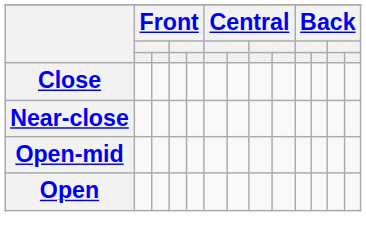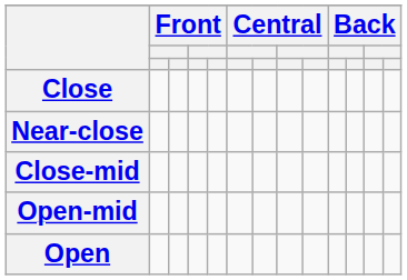+ row: Close-mid
